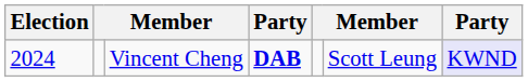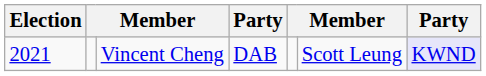Vincent Cheng | Election: 2024 -> 2021
Vincent Cheng | column 4: bold -> normal
